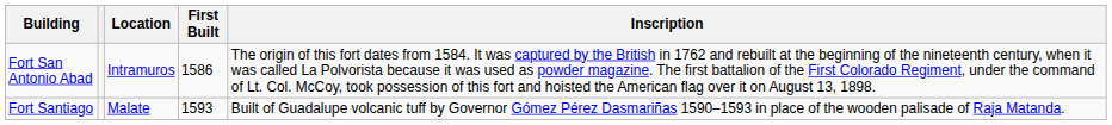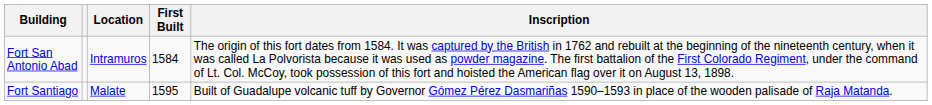Fort San Antonio Abad | First Built: 1586 -> 1584
Fort Santiago | First Built: 1593 -> 1595
